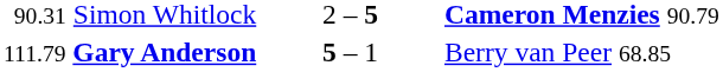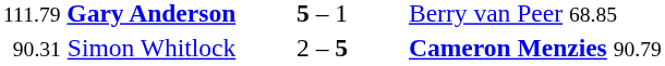rows swapped: 111.79 Gary Anderson <-> 90.31 Simon Whitlock
